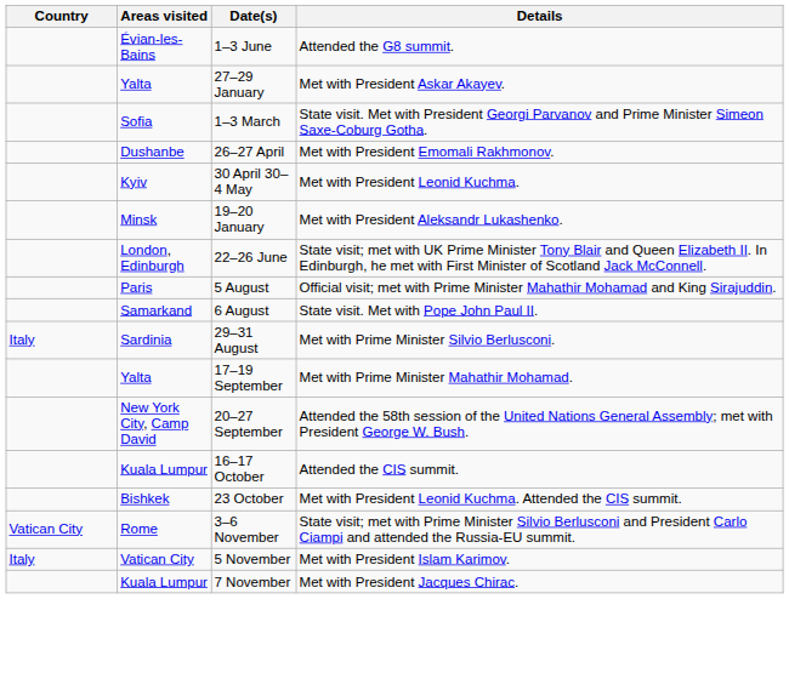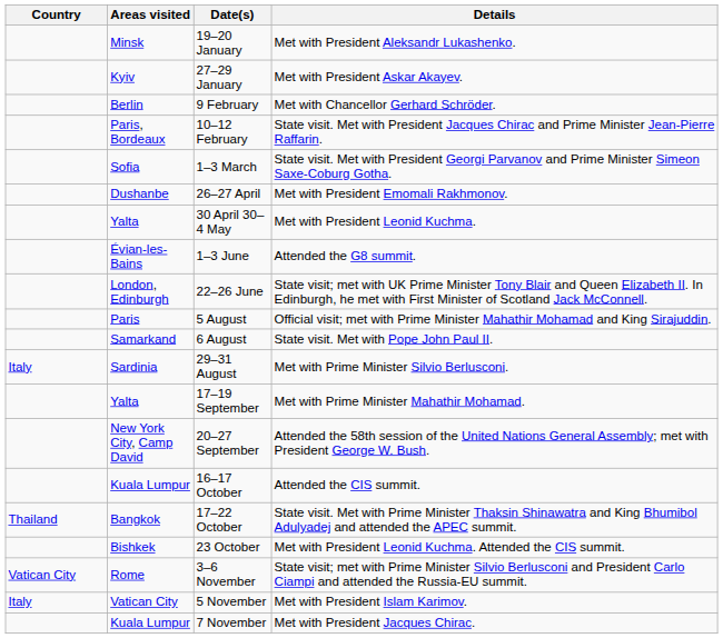rows swapped: 19–20 January <-> 1–3 June
27–29 January | Areas visited: Yalta -> Kyiv
+ row: Berlin | 9 February | Met with Chancellor Gerhard Schröder.
+ row: Paris, Bordeaux | 10–12 February | State visit. Met with President Jacques Chirac and Prime Minister Jean-Pierre Raffarin.
30 April 30–4 May | Areas visited: Kyiv -> Yalta
+ row: Thailand | Bangkok | 17–22 October | State visit. Met with Prime Minister Thaksin Shinawatra and King Bhumibol Adulyadej and attended the APEC summit.
